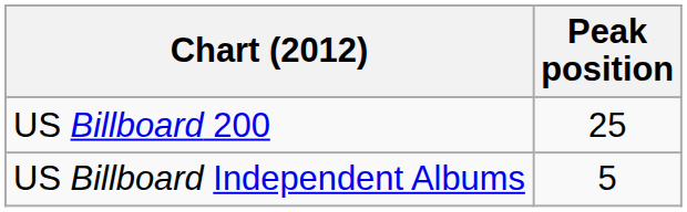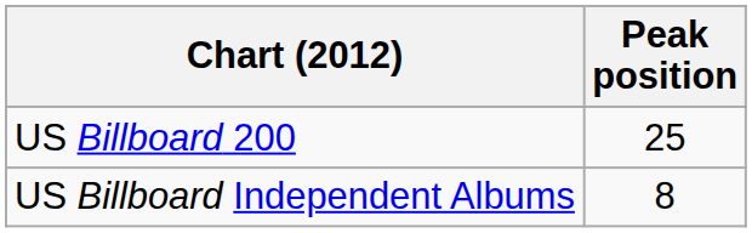US Billboard Independent Albums | Peak position: 5 -> 8
